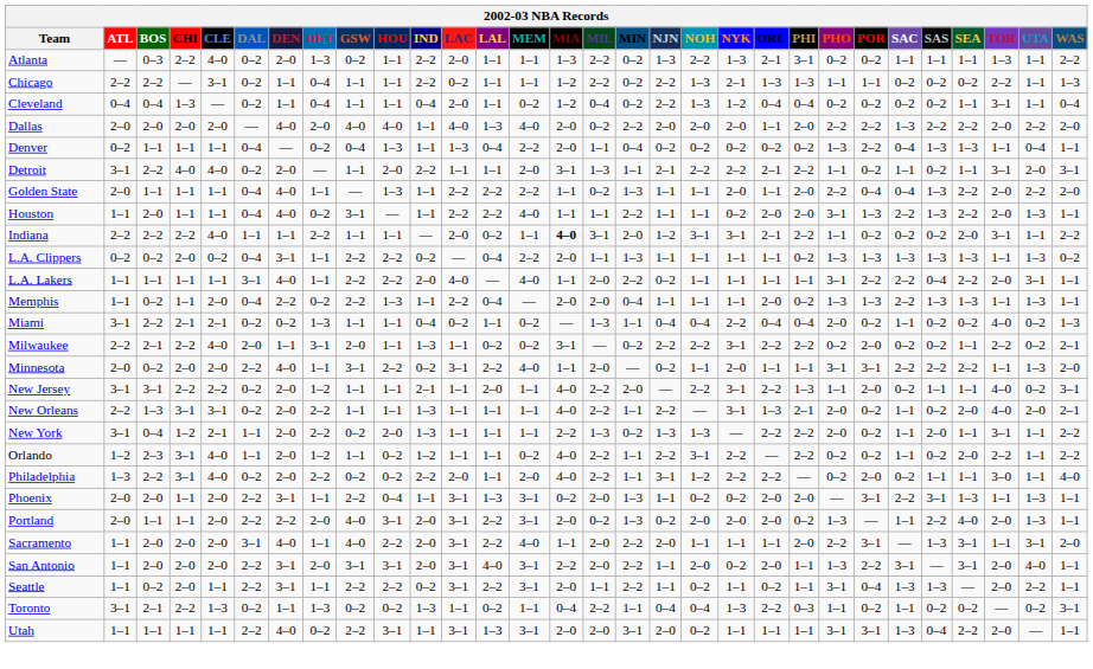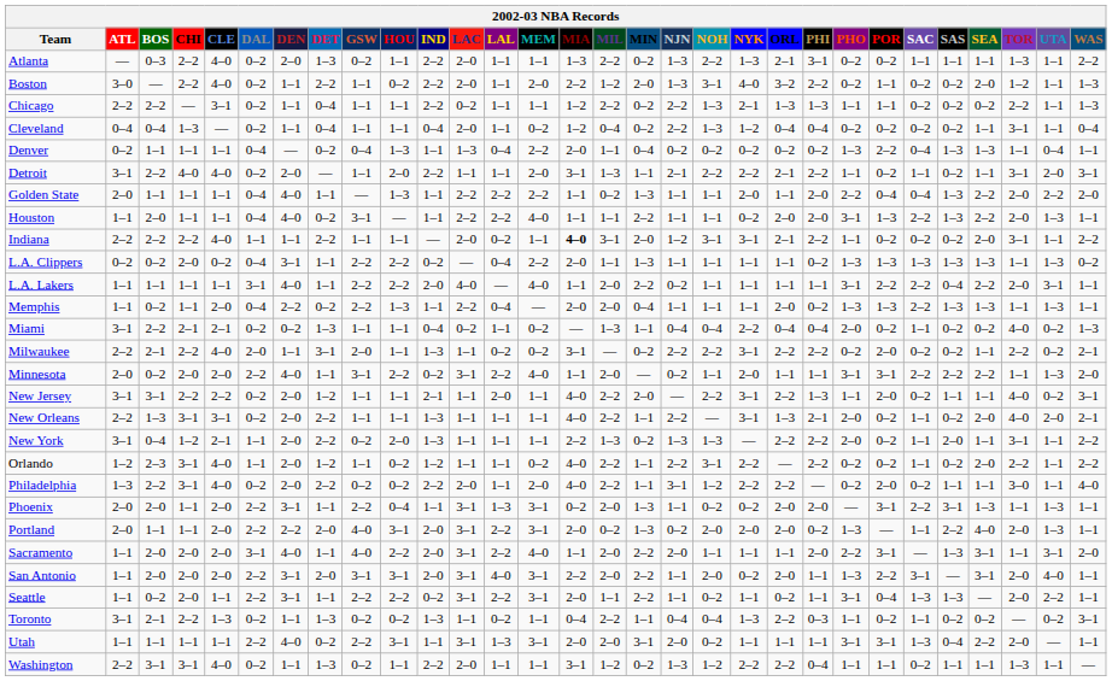+ row: Boston | 3–0 | — | 2–2 | 4–0 | 0–2 | 1–1 | 2–2 | 1–1 | 0–2 | 2–2 | 2–0 | 1–1 | 2–0 | 2–2 | 1–2 | 2–0 | 1–3 | 3–1 | 4–0 | 3–2 | 2–2 | 0–2 | 1–1 | 0–2 | 0–2 | 2–0 | 1–2 | 1–1 | 1–3
- row: Dallas | 2–0 | 2–0 | 2–0 | 2–0 | — | 4–0 | 2–0 | 4–0 | 4–0 | 1–1 | 4–0 | 1–3 | 4–0 | 2–0 | 0–2 | 2–2 | 2–0 | 2–0 | 2–0 | 1–1 | 2–0 | 2–2 | 2–2 | 1–3 | 2–2 | 2–2 | 2–0 | 2–2 | 2–0
+ row: Washington | 2–2 | 3–1 | 3–1 | 4–0 | 0–2 | 1–1 | 1–3 | 0–2 | 1–1 | 2–2 | 2–0 | 1–1 | 1–1 | 3–1 | 1–2 | 0–2 | 1–3 | 1–2 | 2–2 | 2–2 | 0–4 | 1–1 | 1–1 | 0–2 | 1–1 | 1–1 | 1–3 | 1–1 | —
